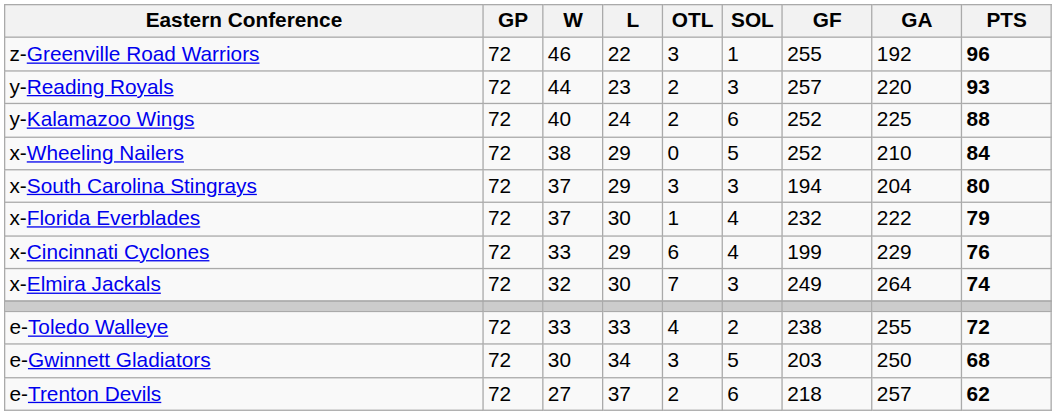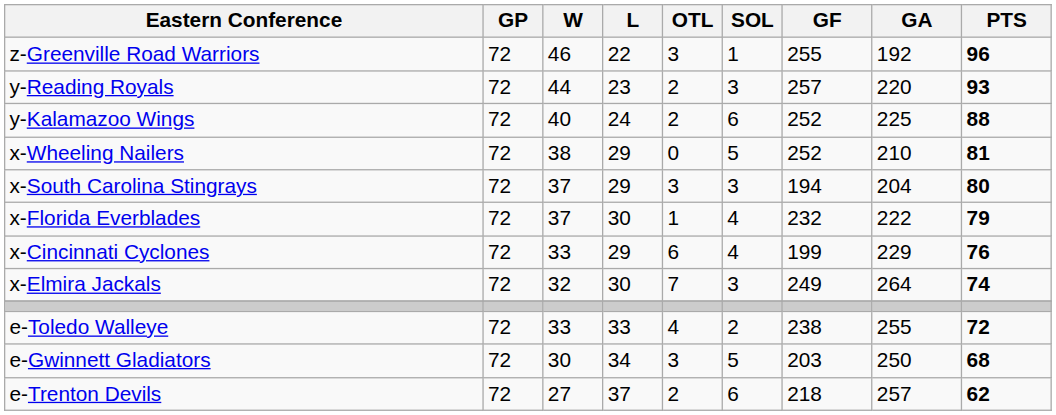x-Wheeling Nailers | PTS: 84 -> 81
